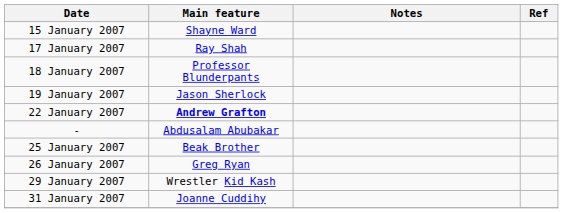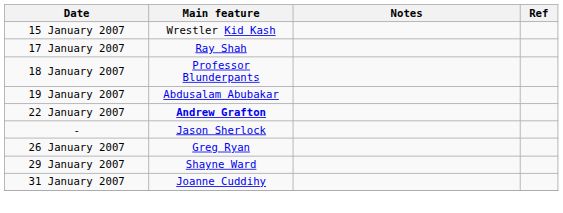15 January 2007 | Main feature: Shayne Ward -> Wrestler Kid Kash
19 January 2007 | Main feature: Jason Sherlock -> Abdusalam Abubakar
- | Main feature: Abdusalam Abubakar -> Jason Sherlock
- row: 25 January 2007 | Beak Brother
29 January 2007 | Main feature: Wrestler Kid Kash -> Shayne Ward
